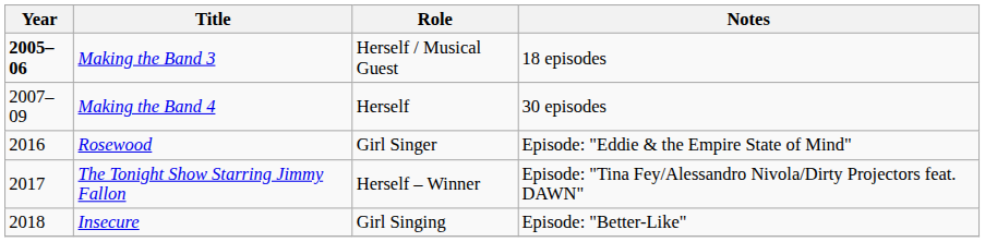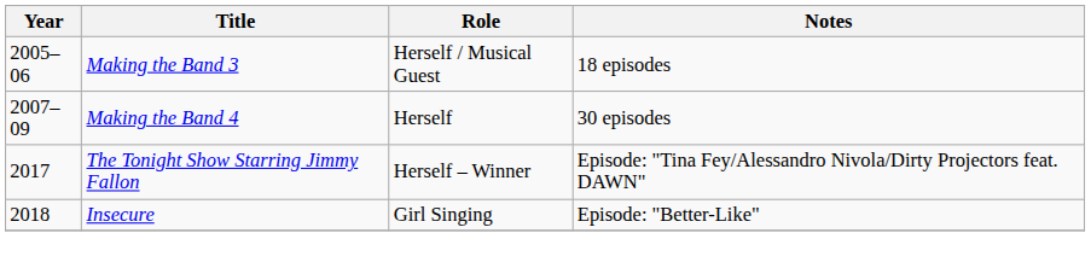Making the Band 3 | Year: bold -> normal
- row: 2016 | Rosewood | Girl Singer | Episode: "Eddie & the Empire State of Mind"
